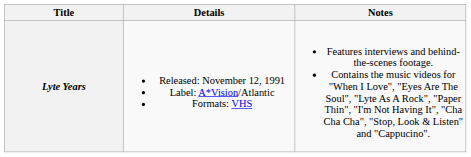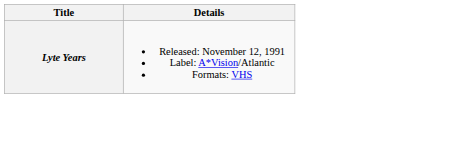- column: Notes | Features interviews and behind-the-scenes footage. Contains the music videos for "When I Love", "Eyes Are The Soul", "Lyte As A Rock", "Paper Thin", "I'm Not Having It", "Cha Cha Cha", "Stop, Look & Listen" and "Cappucino".
